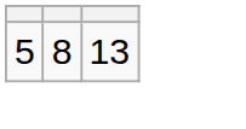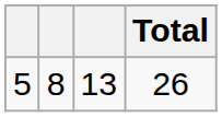+ column: Total | 26
